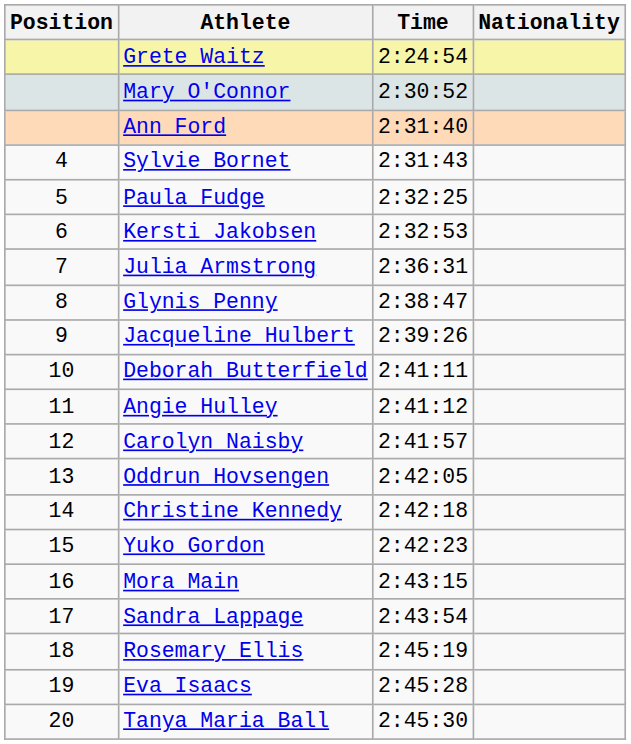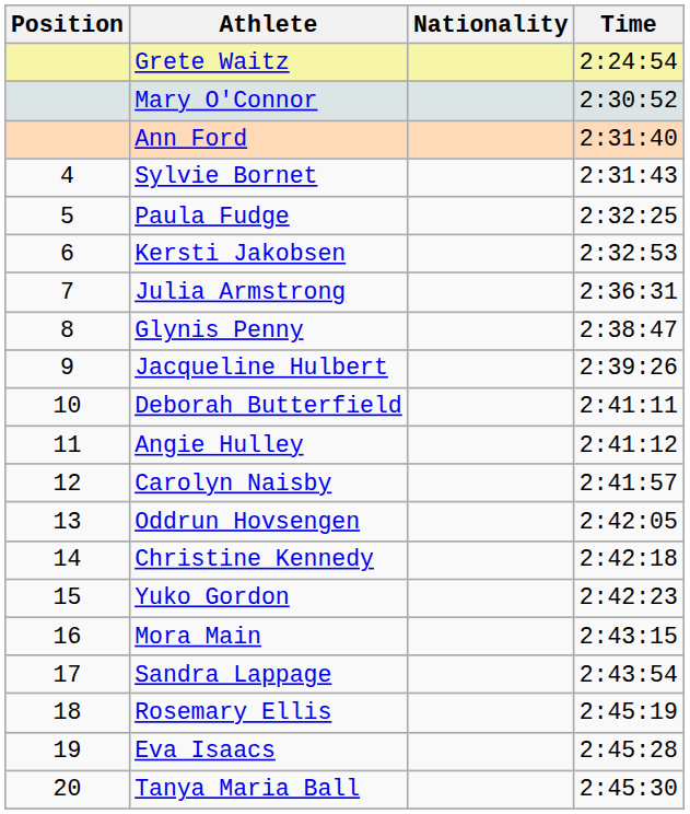columns swapped: Nationality <-> Time
